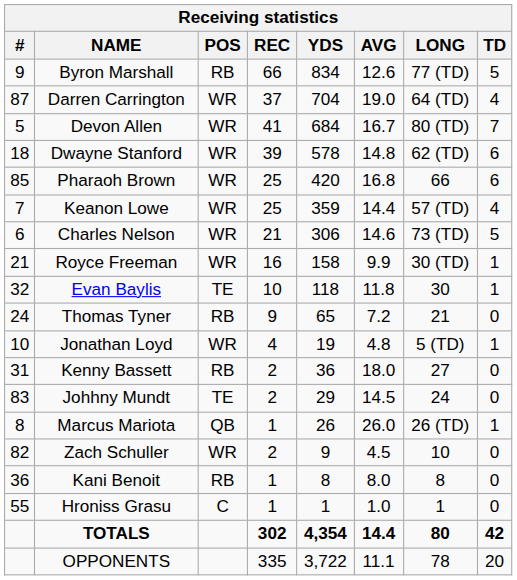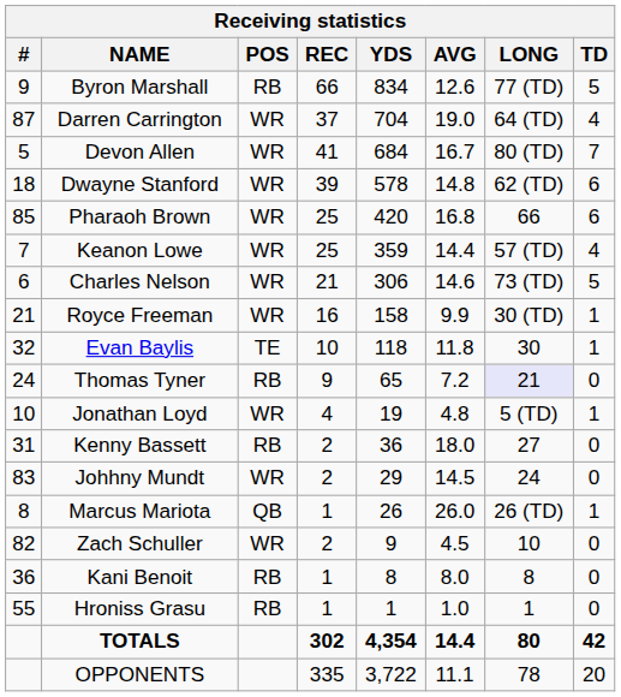Thomas Tyner | LONG: no background -> lavender background
Johhny Mundt | POS: TE -> WR
Hroniss Grasu | POS: C -> RB
